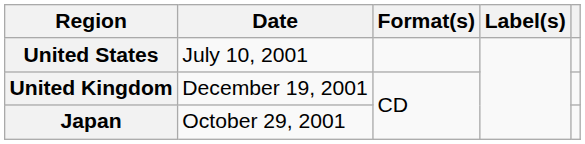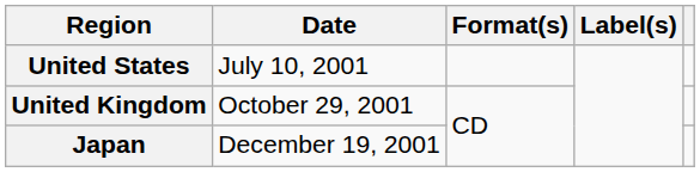United Kingdom | Date: December 19, 2001 -> October 29, 2001
Japan | Date: October 29, 2001 -> December 19, 2001
